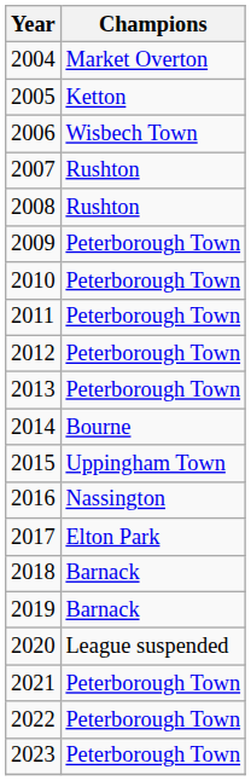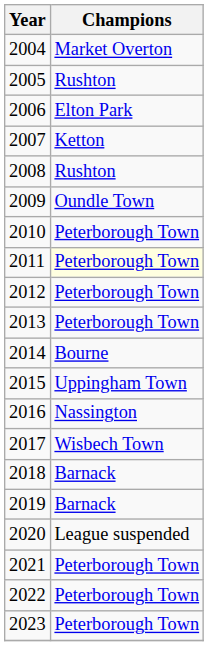2005 | Champions: Ketton -> Rushton
2006 | Champions: Wisbech Town -> Elton Park
2007 | Champions: Rushton -> Ketton
2009 | Champions: Peterborough Town -> Oundle Town
2011 | Champions: no background -> lightyellow background
2017 | Champions: Elton Park -> Wisbech Town
